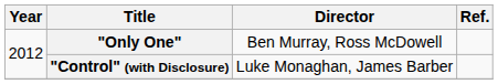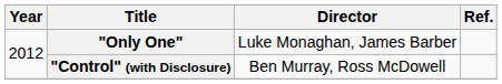"Only One" | Director: Ben Murray, Ross McDowell -> Luke Monaghan, James Barber
"Control" (with Disclosure) | Director: Luke Monaghan, James Barber -> Ben Murray, Ross McDowell
